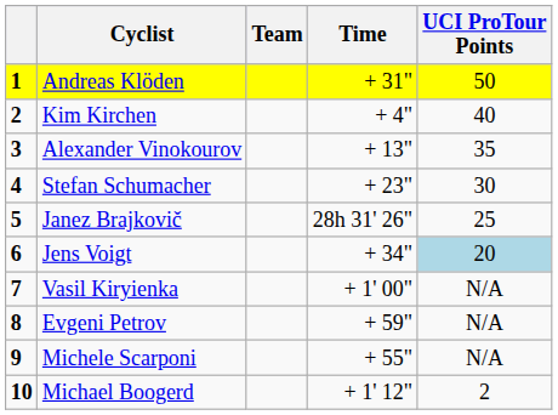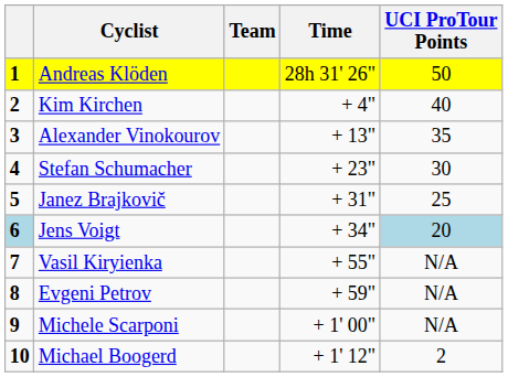Andreas Klöden | Time: + 31" -> 28h 31' 26"
Janez Brajkovič | Time: 28h 31' 26" -> + 31"
Jens Voigt | column 1: no background -> lightblue background
Vasil Kiryienka | Time: + 1' 00" -> + 55"
Michele Scarponi | Time: + 55" -> + 1' 00"
